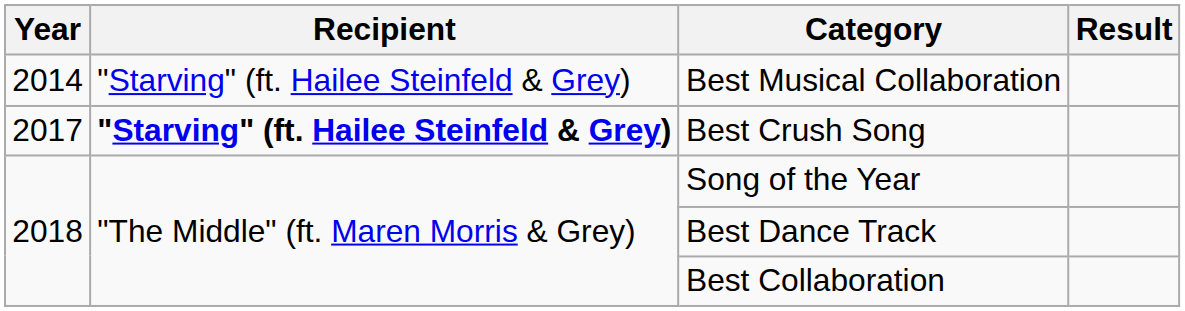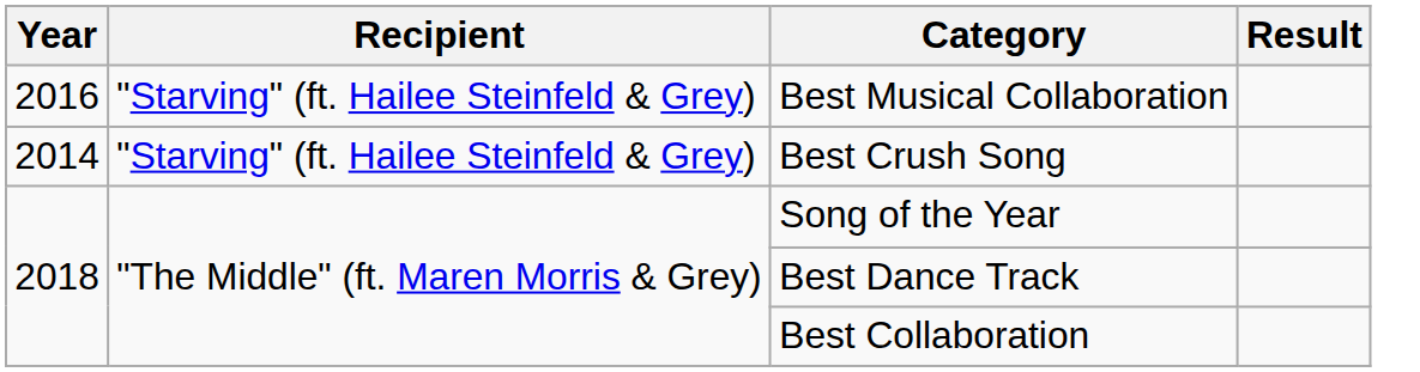Best Musical Collaboration | Year: 2014 -> 2016
Best Crush Song | Year: 2017 -> 2014
Best Crush Song | Recipient: bold -> normal
